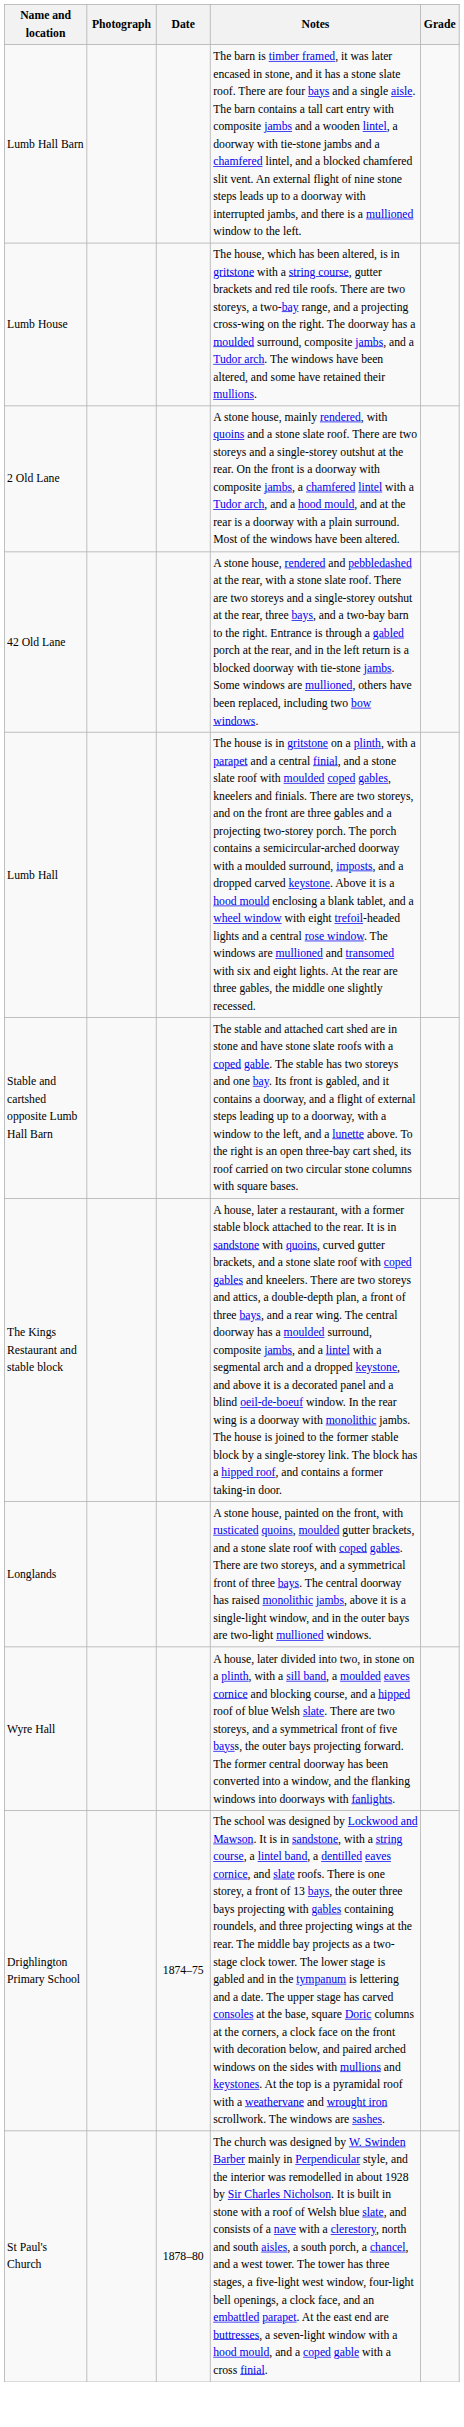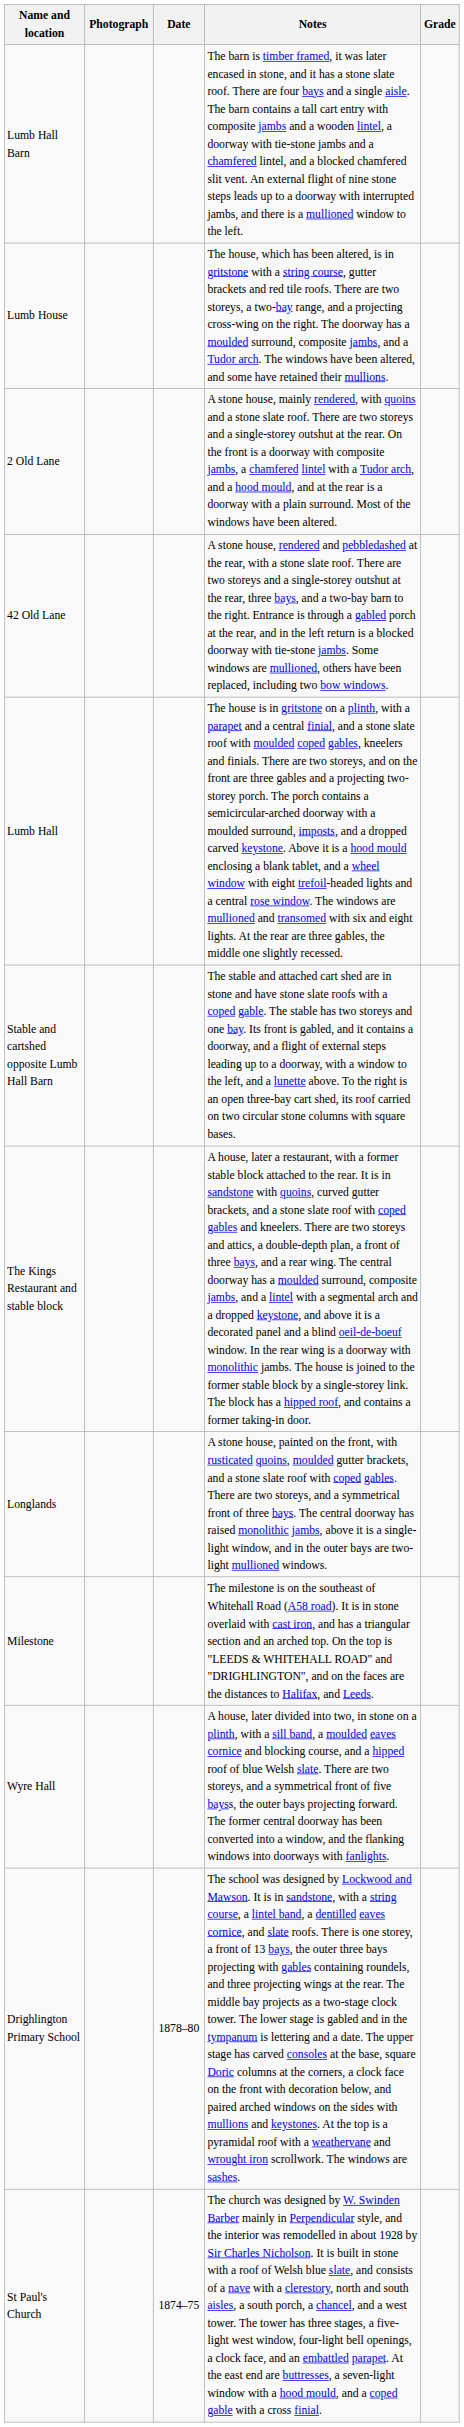+ row: Milestone | The milestone is on the southeast of Whitehall Road (A58 road). It is in stone overlaid with cast iron, and has a triangular section and an arched top. On the top is "LEEDS & WHITEHALL ROAD" and "DRIGHLINGTON", and on the faces are the distances to Halifax, and Leeds.
Drighlington Primary School | Date: 1874–75 -> 1878–80
St Paul's Church | Date: 1878–80 -> 1874–75
